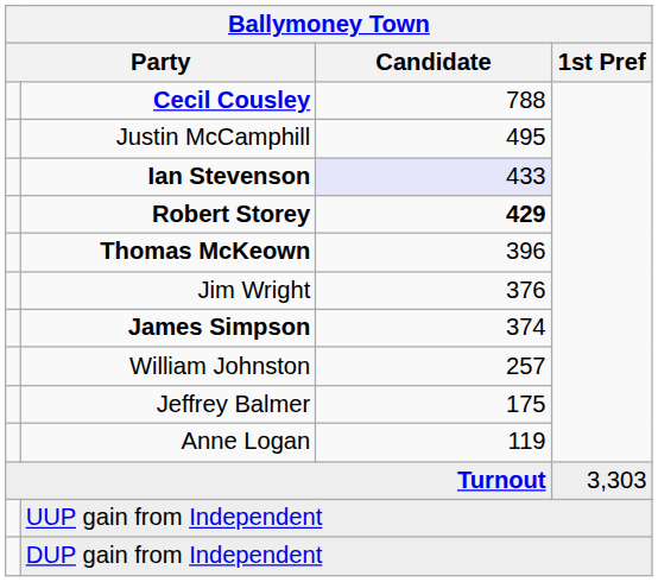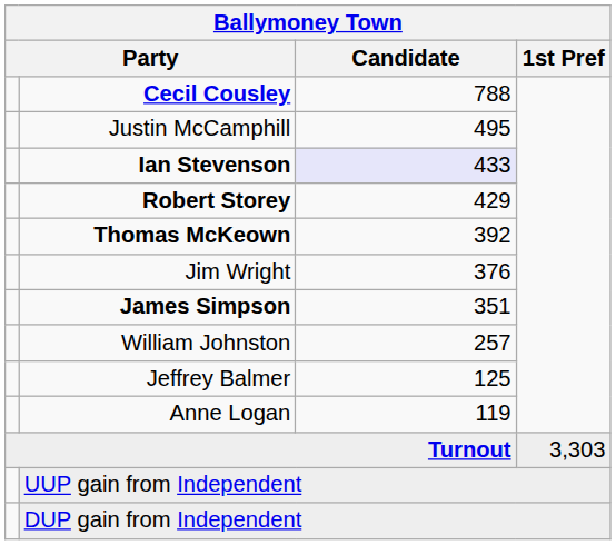Robert Storey | Candidate: bold -> normal
Thomas McKeown | Candidate: 396 -> 392
James Simpson | Candidate: 374 -> 351
Jeffrey Balmer | Candidate: 175 -> 125
